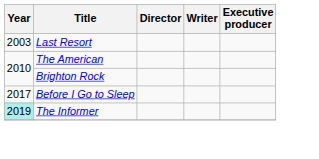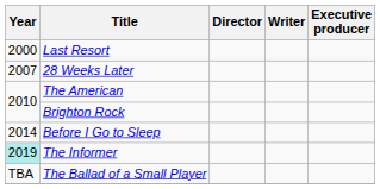Last Resort | Year: 2003 -> 2000
+ row: 2007 | 28 Weeks Later
Before I Go to Sleep | Year: 2017 -> 2014
+ row: TBA | The Ballad of a Small Player
